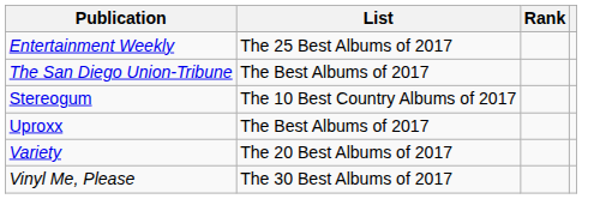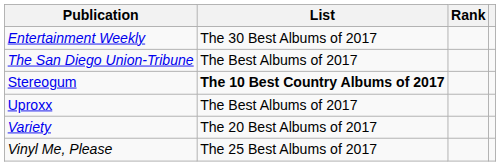Entertainment Weekly | List: The 25 Best Albums of 2017 -> The 30 Best Albums of 2017
Stereogum | List: normal -> bold
Vinyl Me, Please | List: The 30 Best Albums of 2017 -> The 25 Best Albums of 2017
